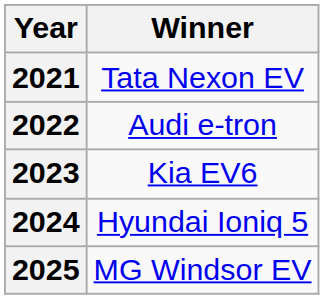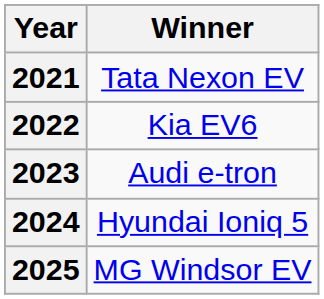2022 | Winner: Audi e-tron -> Kia EV6
2023 | Winner: Kia EV6 -> Audi e-tron
